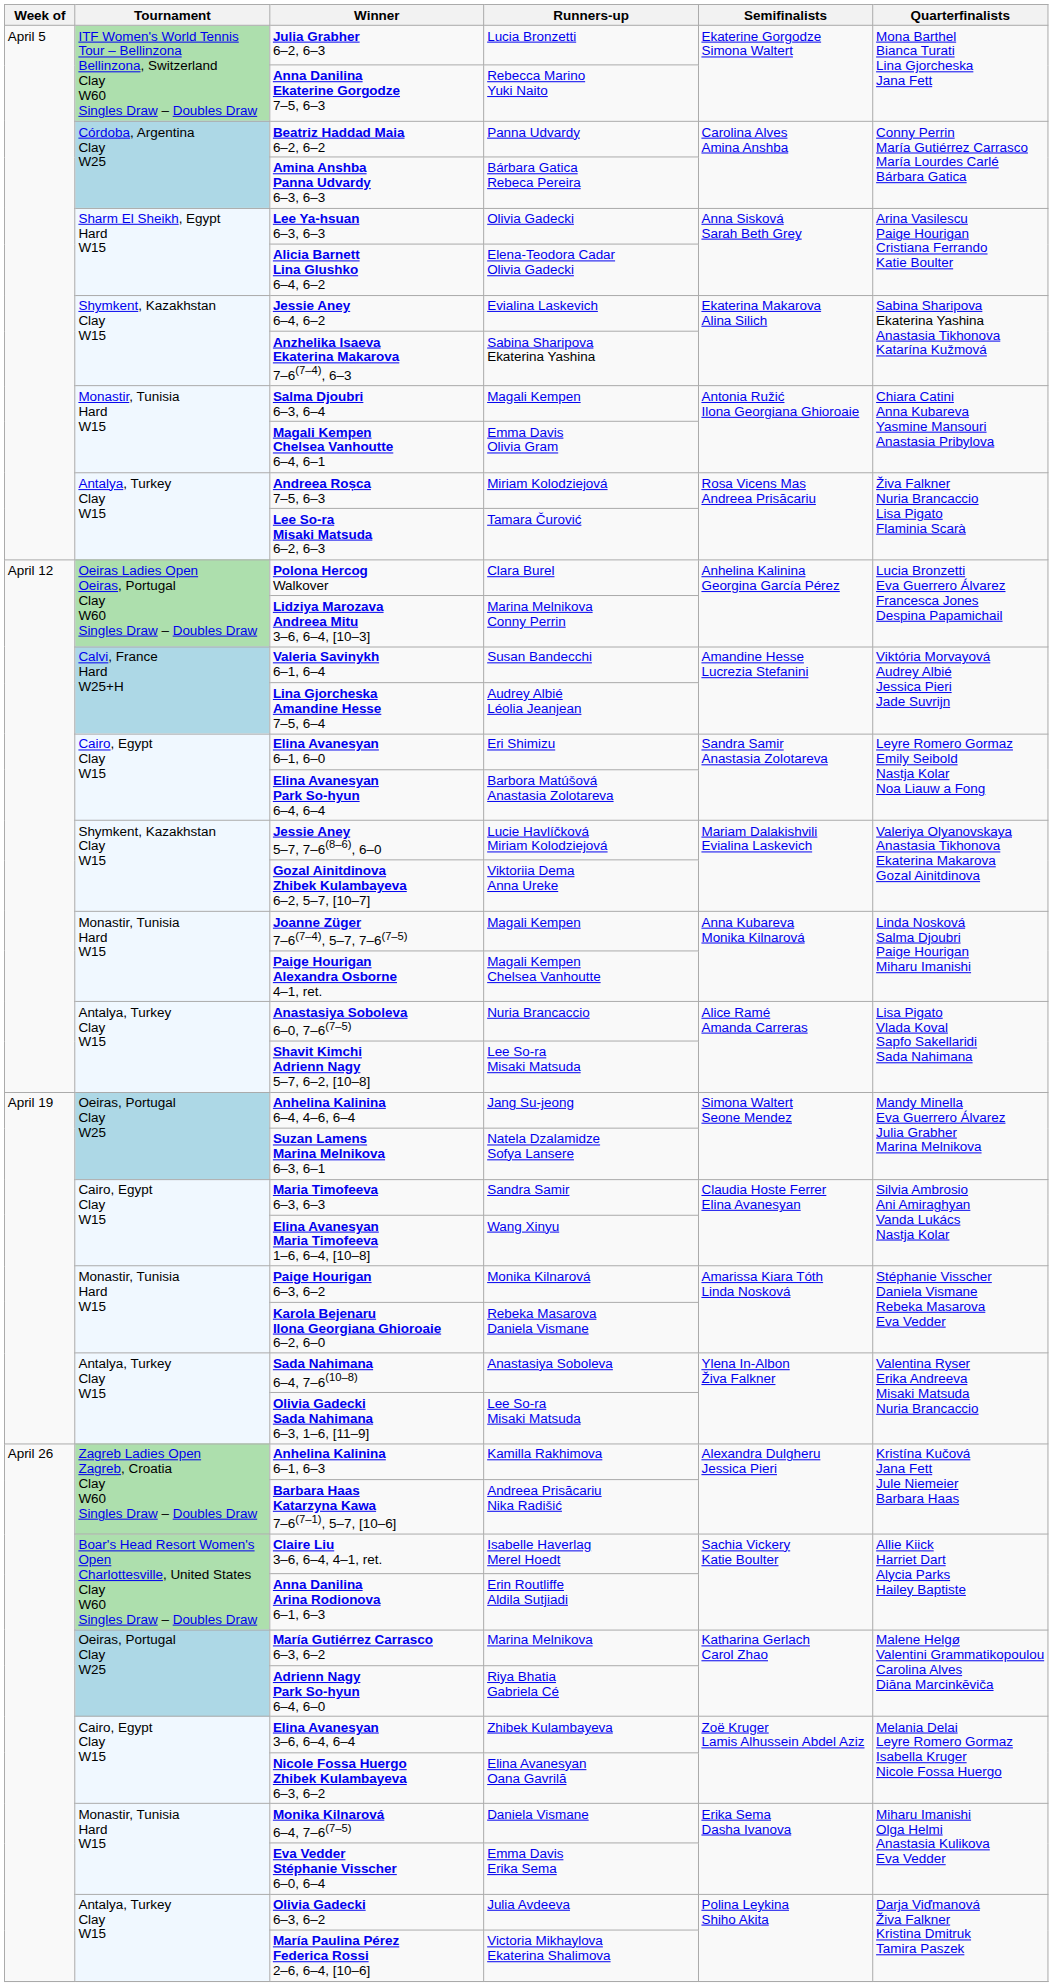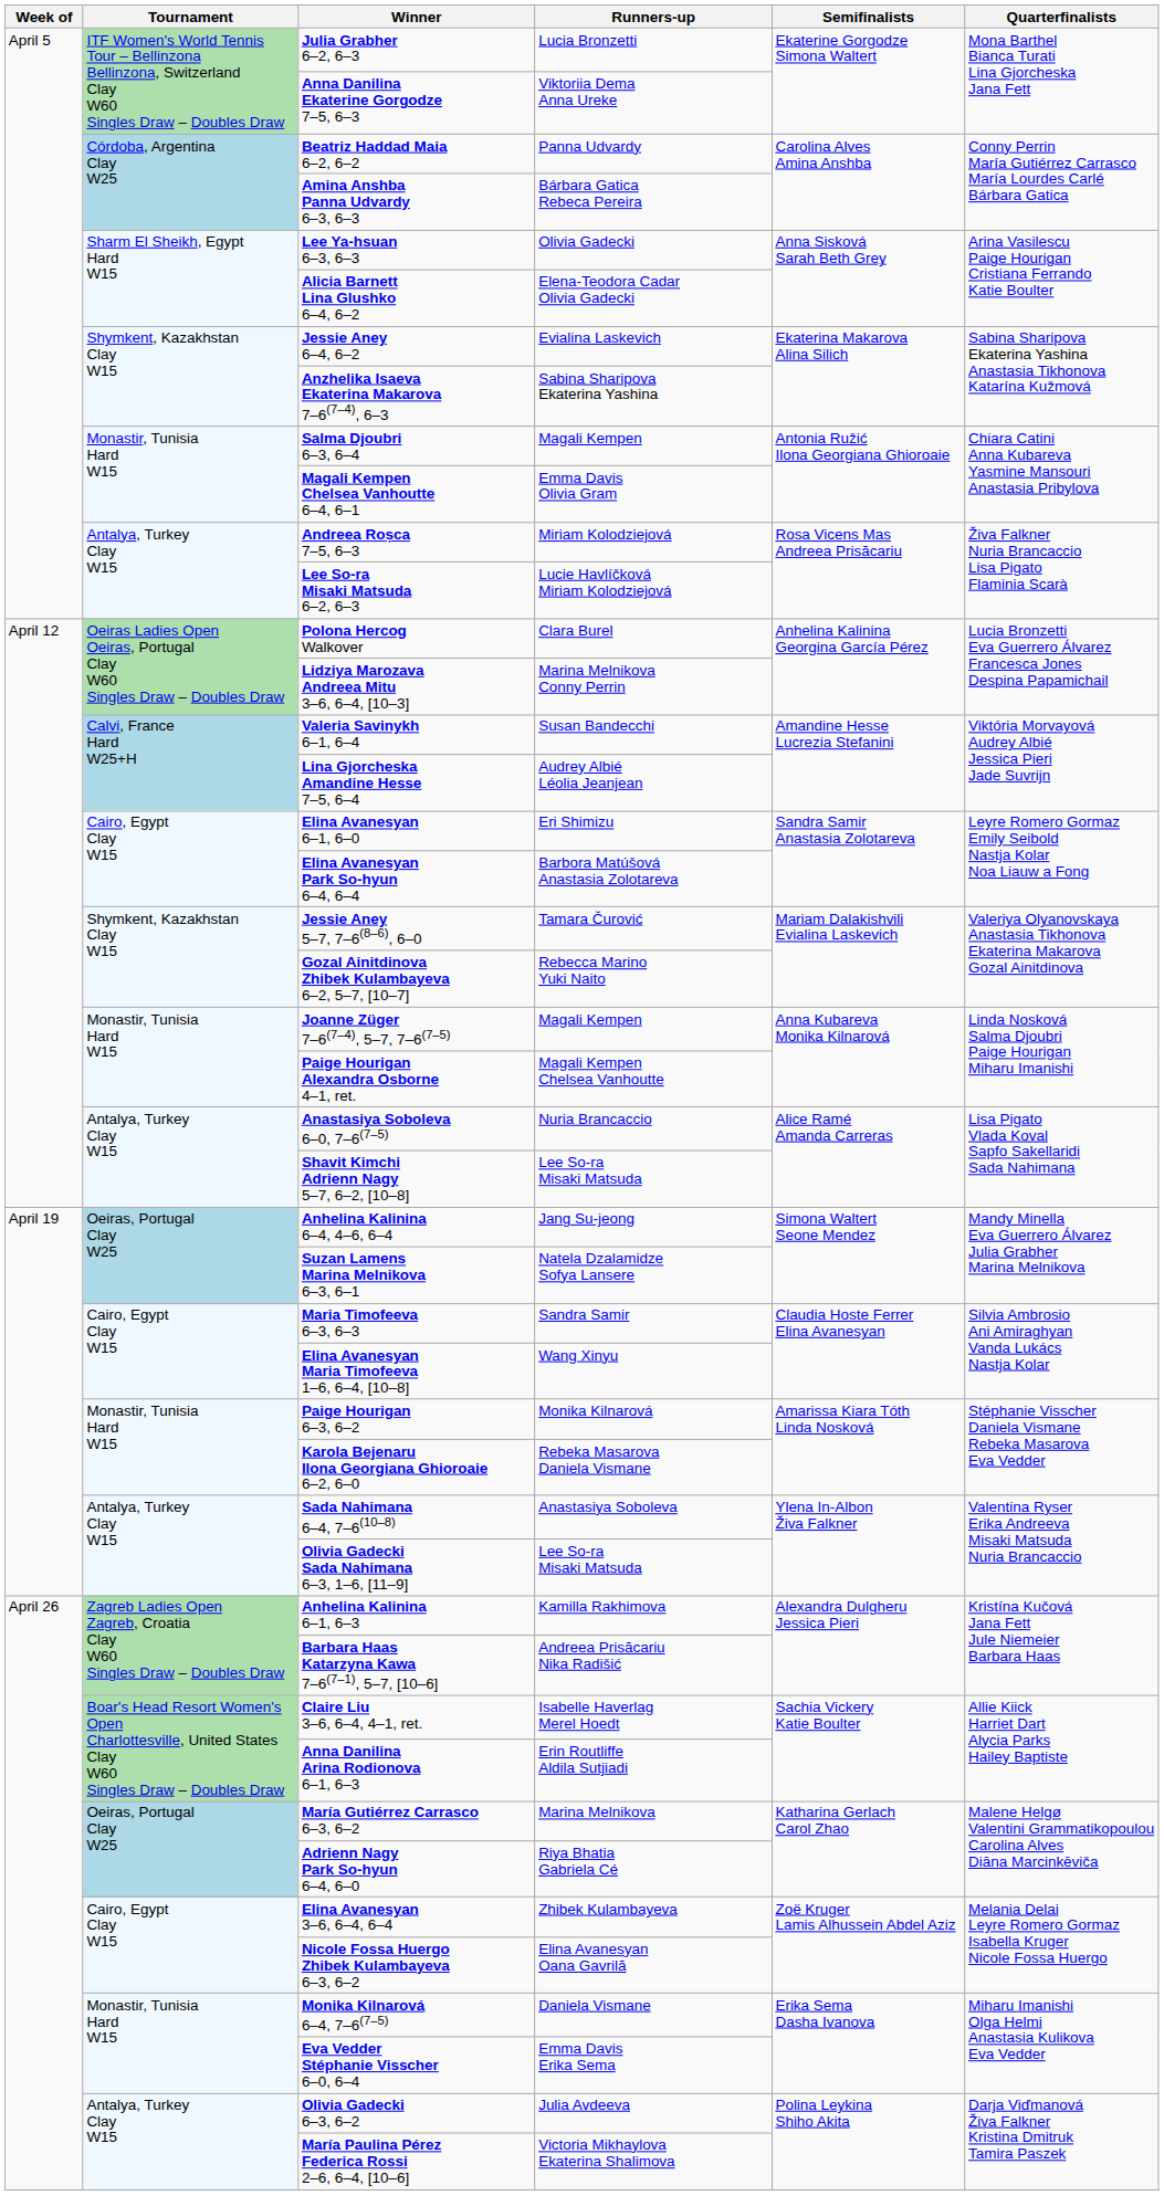Anna Danilina Ekaterine Gorgodze 7–5, 6–3 | Runners-up: Rebecca Marino Yuki Naito -> Viktoriia Dema Anna Ureke
Lee So-ra Misaki Matsuda 6–2, 6–3 | Runners-up: Tamara Čurović -> Lucie Havlíčková Miriam Kolodziejová
Jessie Aney 5–7, 7–6(8–6), 6–0 | Runners-up: Lucie Havlíčková Miriam Kolodziejová -> Tamara Čurović
Gozal Ainitdinova Zhibek Kulambayeva 6–2, 5–7, [10–7] | Runners-up: Viktoriia Dema Anna Ureke -> Rebecca Marino Yuki Naito
